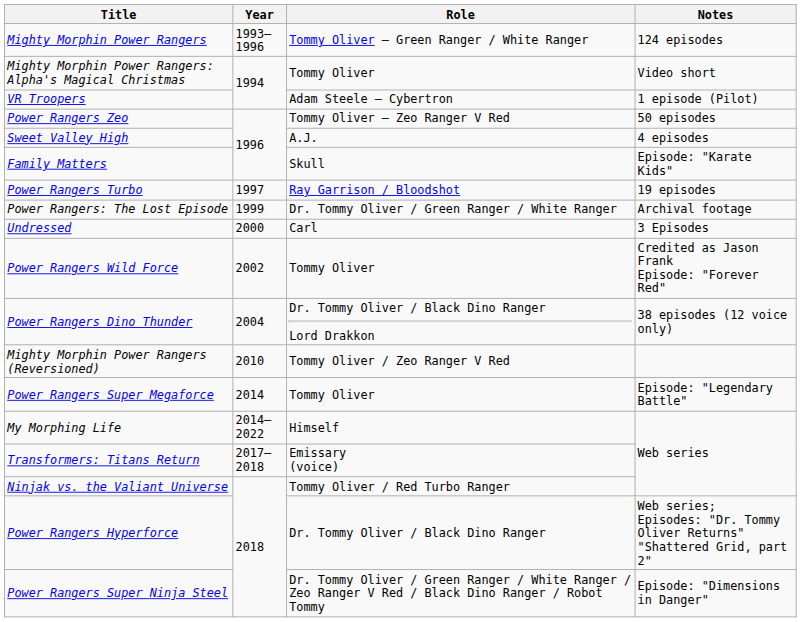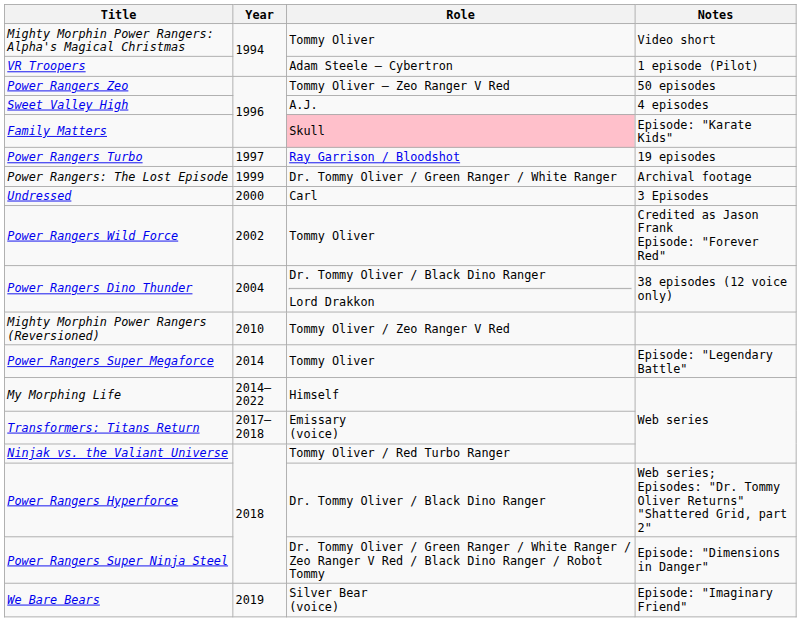- row: Mighty Morphin Power Rangers | 1993–1996 | Tommy Oliver – Green Ranger / White Ranger | 124 episodes
Family Matters | Role: no background -> pink background
+ row: We Bare Bears | 2019 | Silver Bear (voice) | Episode: "Imaginary Friend"
